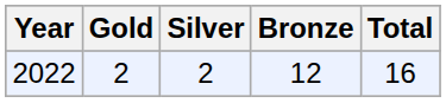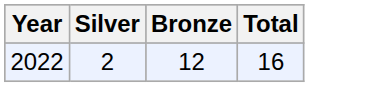- column: Gold | 2
